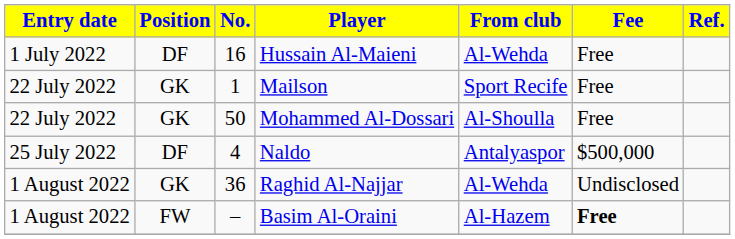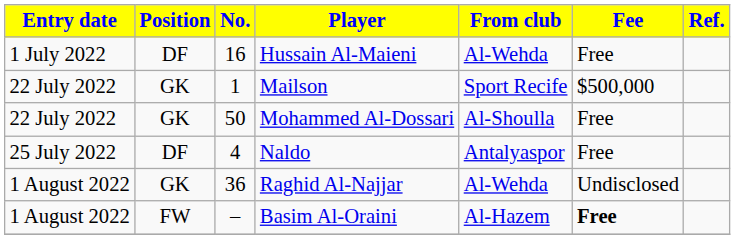Mailson | Fee: Free -> $500,000
Naldo | Fee: $500,000 -> Free
